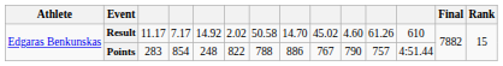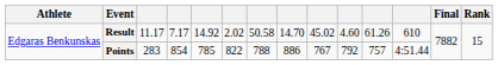Points | column 5: 248 -> 785
Points | column 10: 790 -> 792
